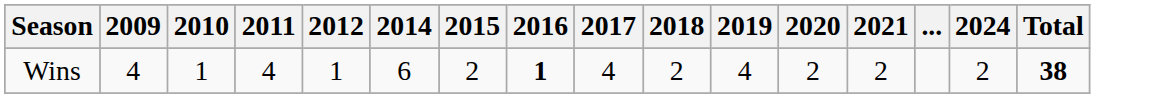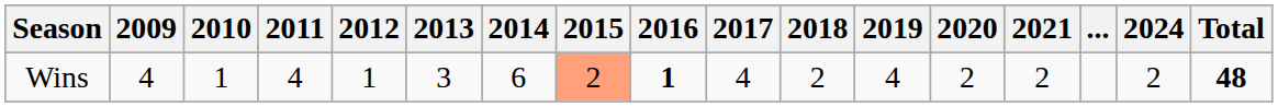+ column: 2013 | 3
Wins | 2015: no background -> lightsalmon background
Wins | Total: 38 -> 48
